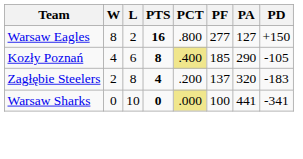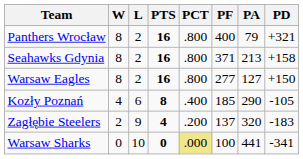+ row: Panthers Wrocław | 8 | 2 | 16 | .800 | 400 | 79 | +321
+ row: Seahawks Gdynia | 8 | 2 | 16 | .800 | 371 | 213 | +158
Kozły Poznań | PCT: khaki background -> no background
Zagłębie Steelers | L: 8 -> 9
